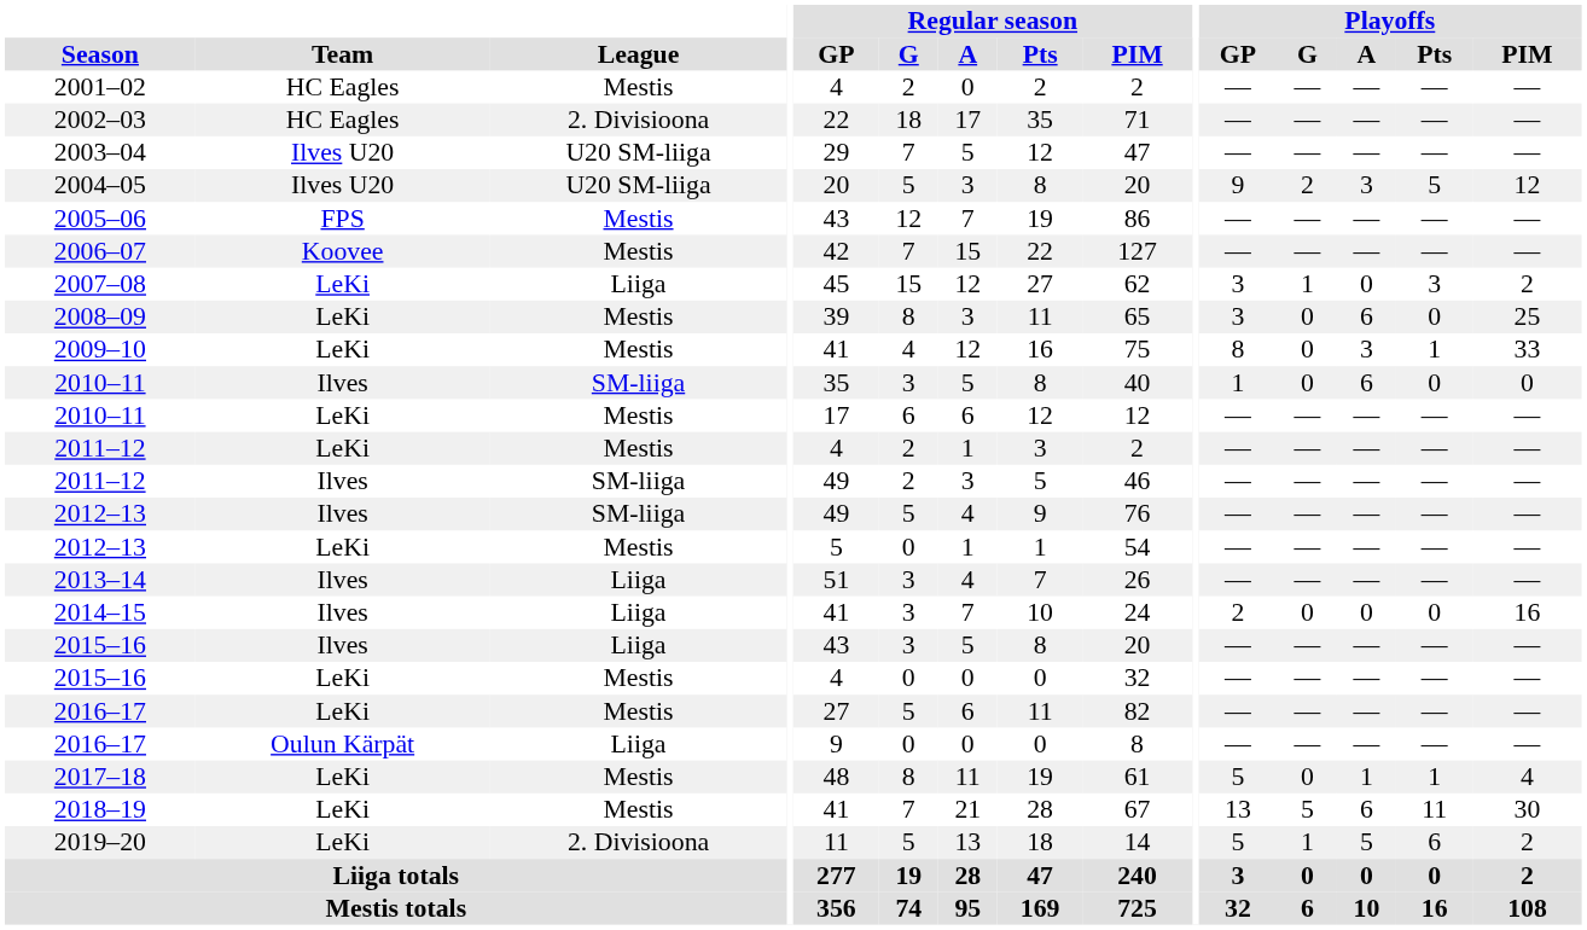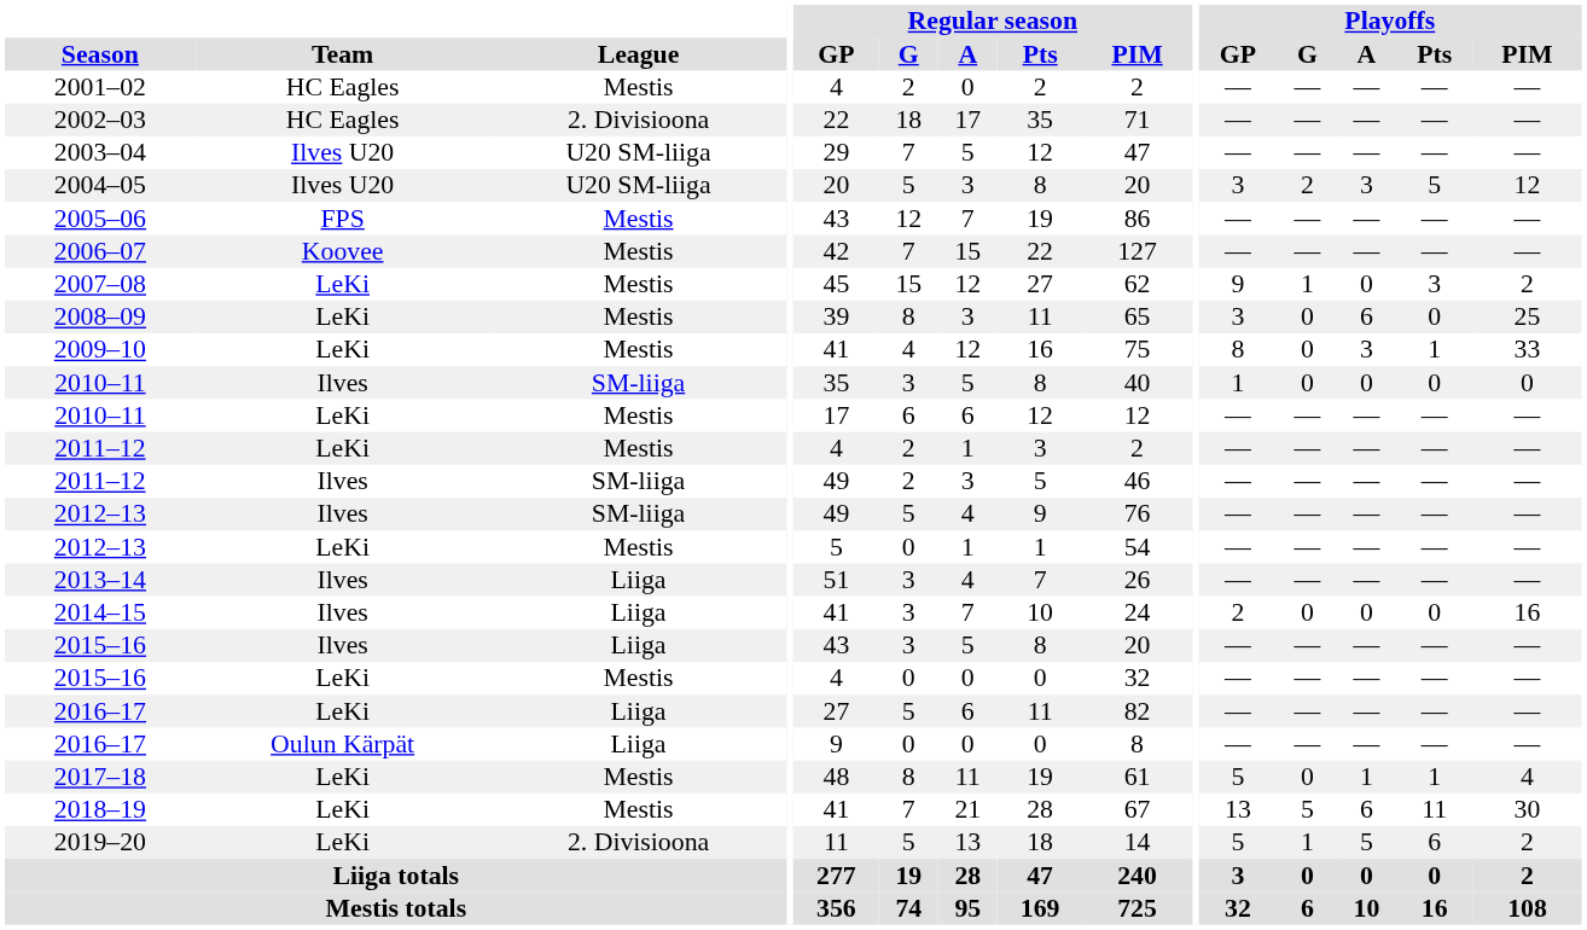2004–05 | Playoffs / GP: 9 -> 3
2007–08 | League: Liiga -> Mestis
2007–08 | Playoffs / GP: 3 -> 9
2010–11 / Ilves | Playoffs / A: 6 -> 0
2016–17 / LeKi | League: Mestis -> Liiga
